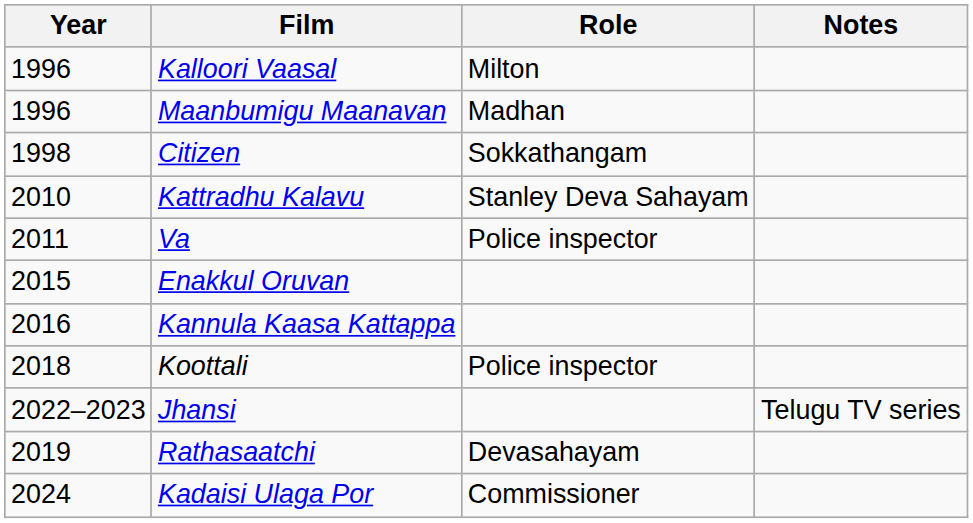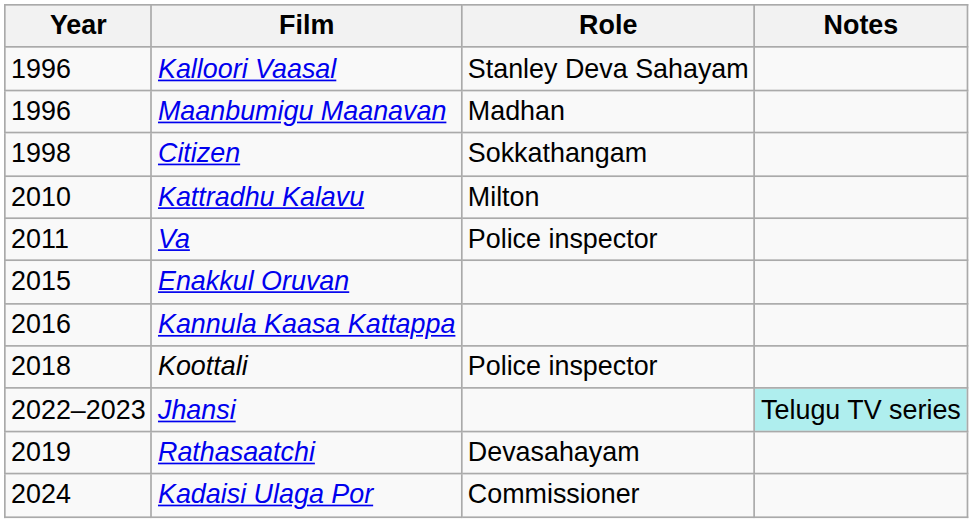Kalloori Vaasal | Role: Milton -> Stanley Deva Sahayam
Kattradhu Kalavu | Role: Stanley Deva Sahayam -> Milton
Jhansi | Notes: no background -> paleturquoise background
